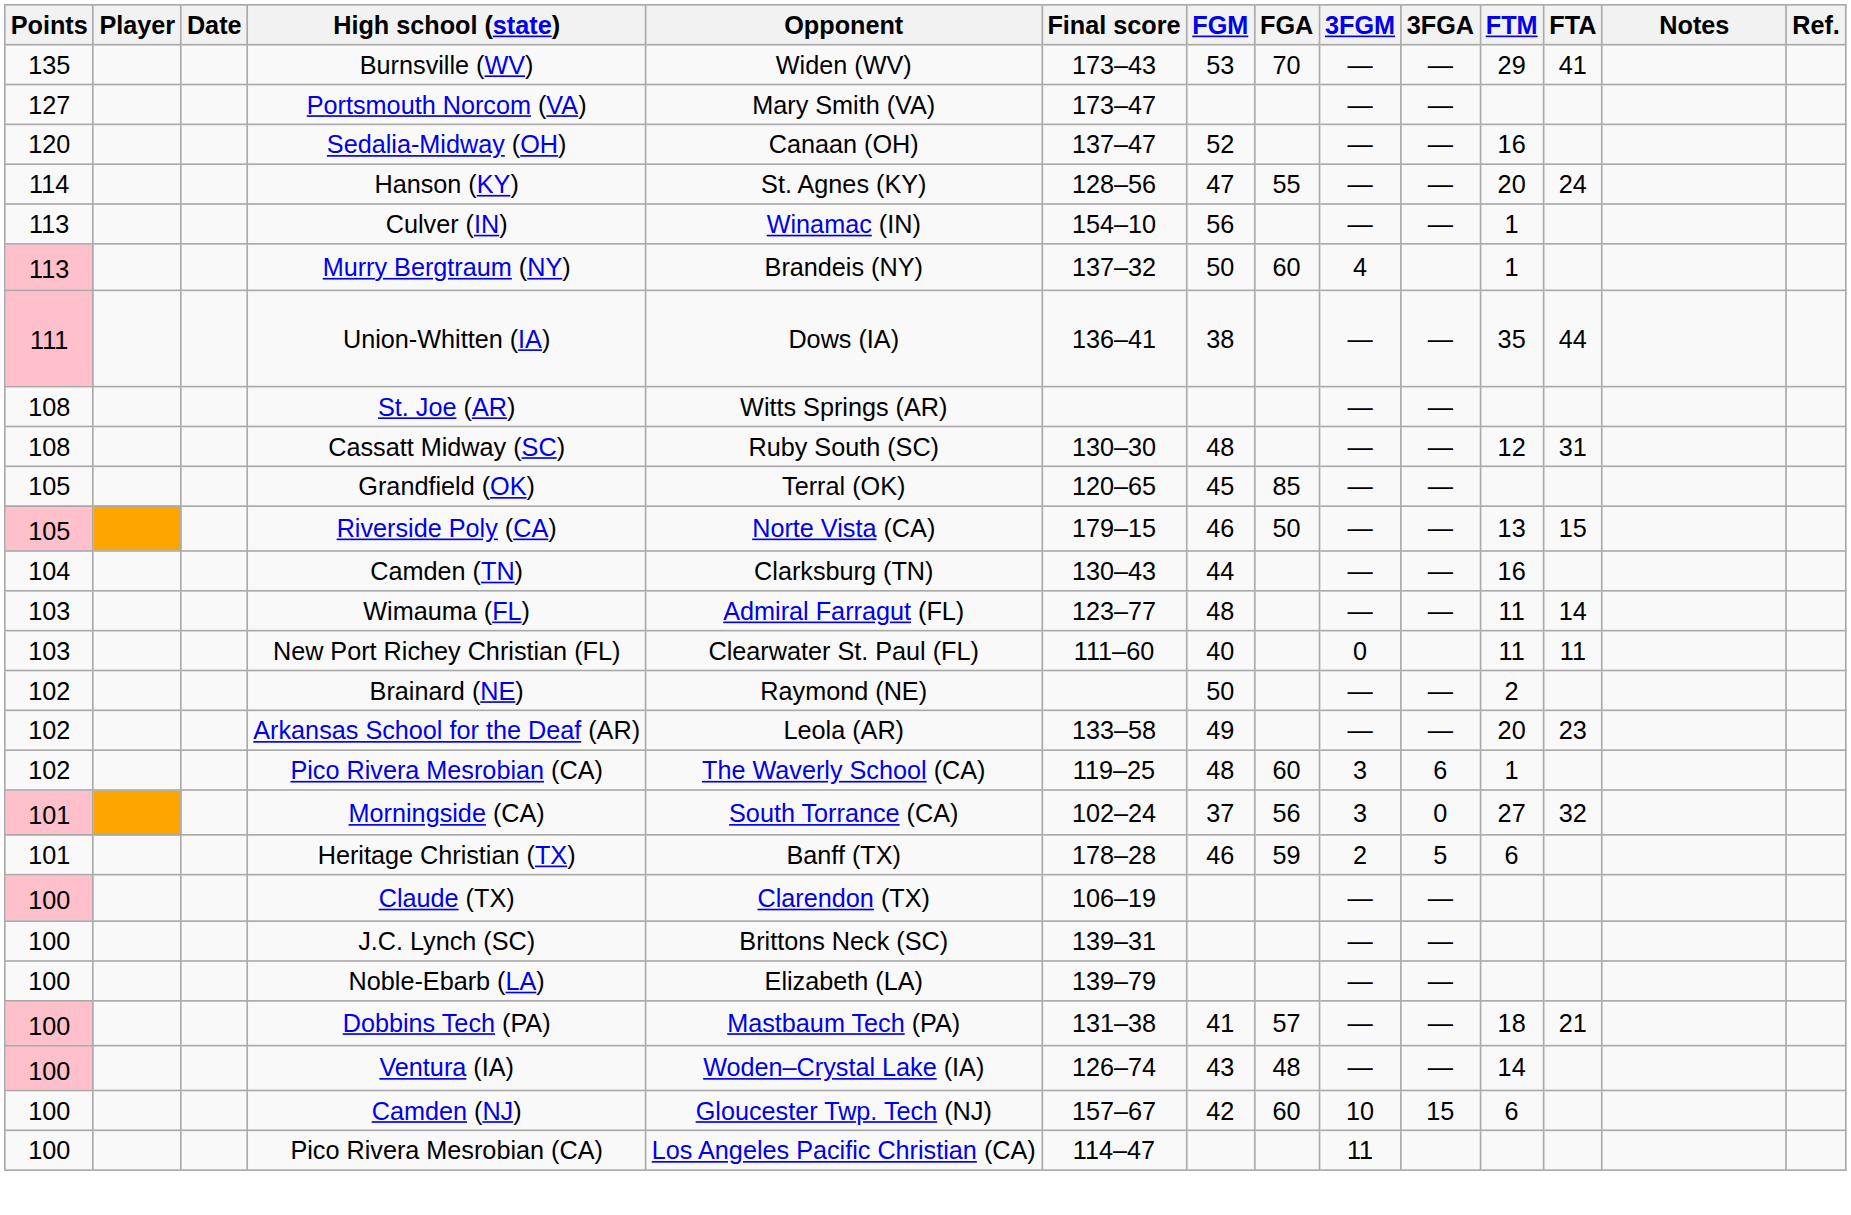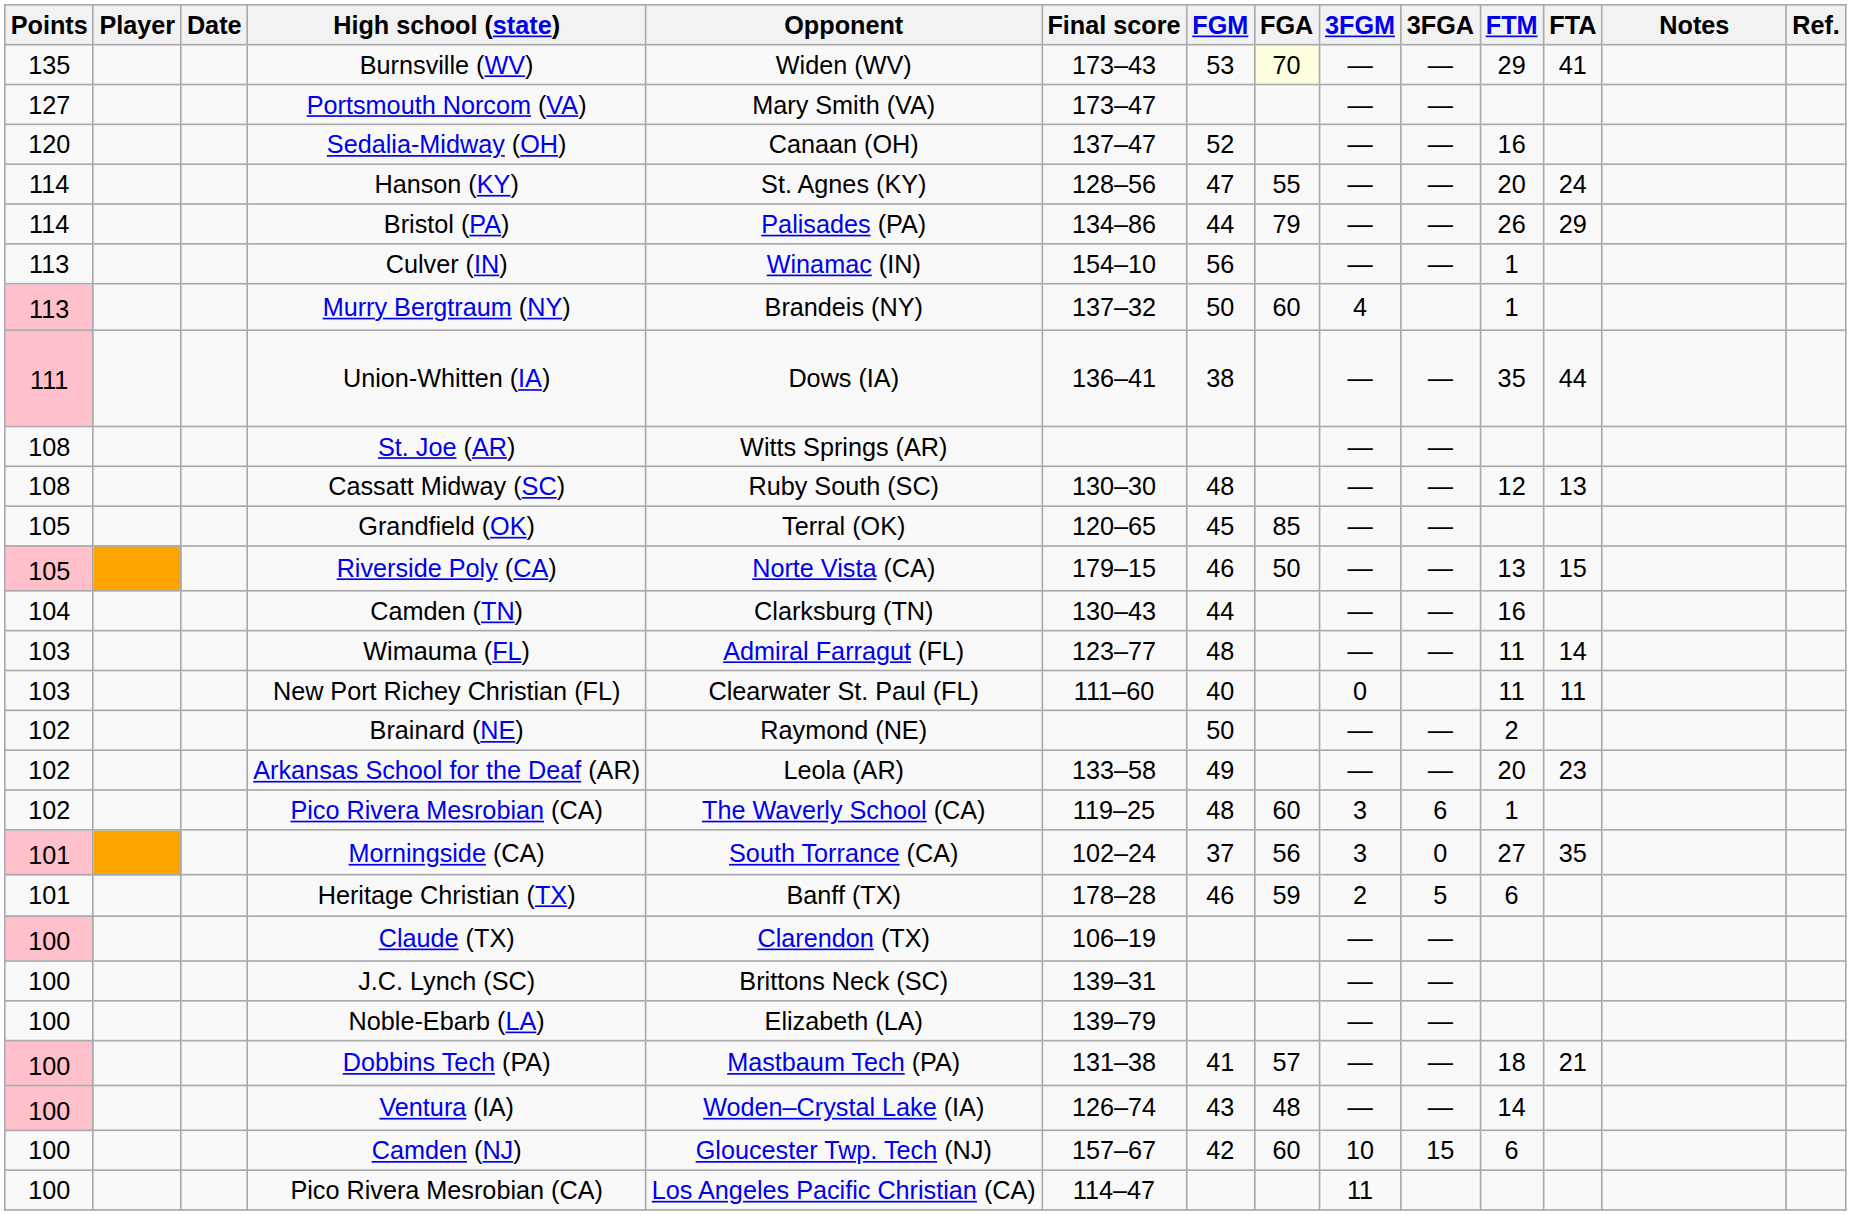Burnsville (WV) | FGA: no background -> lightyellow background
+ row: 114 | Bristol (PA) | Palisades (PA) | 134–86 | 44 | 79 | — | — | 26 | 29
Cassatt Midway (SC) | FTA: 31 -> 13
Morningside (CA) | FTA: 32 -> 35
